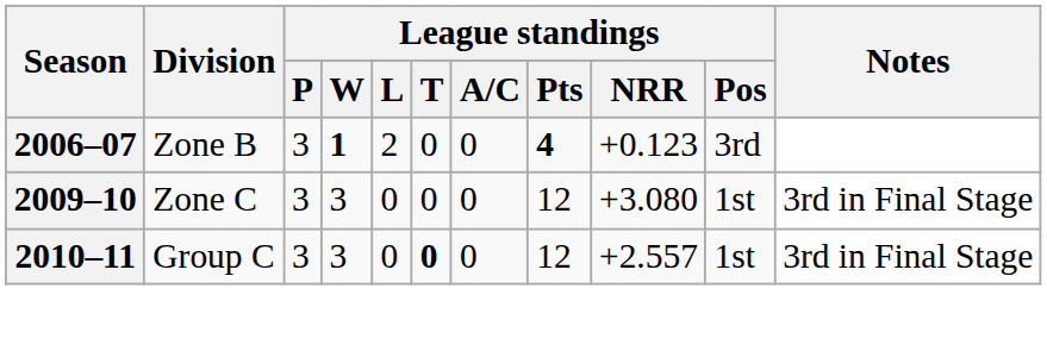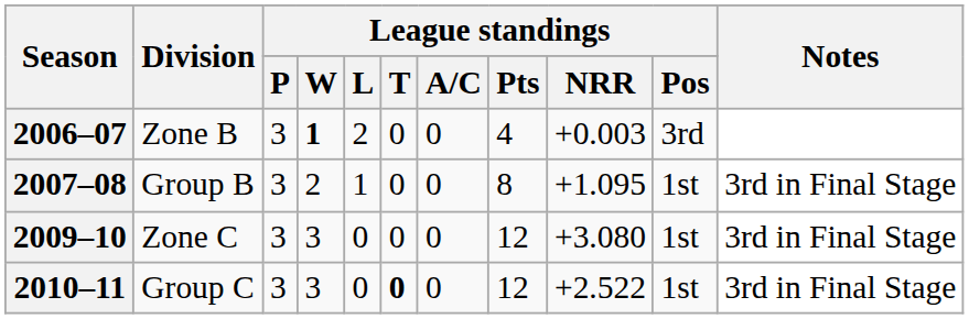2006–07 | League standings / Pts: bold -> normal
2006–07 | League standings / NRR: +0.123 -> +0.003
+ row: 2007–08 | Group B | 3 | 2 | 1 | 0 | 0 | 8 | +1.095 | 1st | 3rd in Final Stage
2010–11 | League standings / NRR: +2.557 -> +2.522
